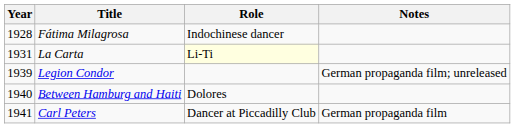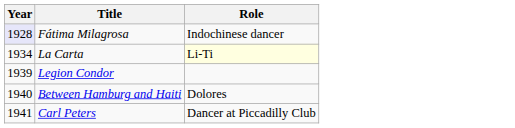- column: Notes | German propaganda film; unreleased | German propaganda film
Fátima Milagrosa | Year: no background -> lavender background
La Carta | Year: 1931 -> 1934
